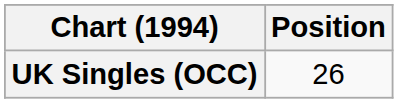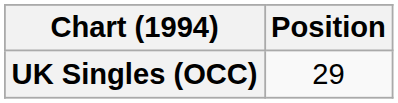UK Singles (OCC) | Position: 26 -> 29
